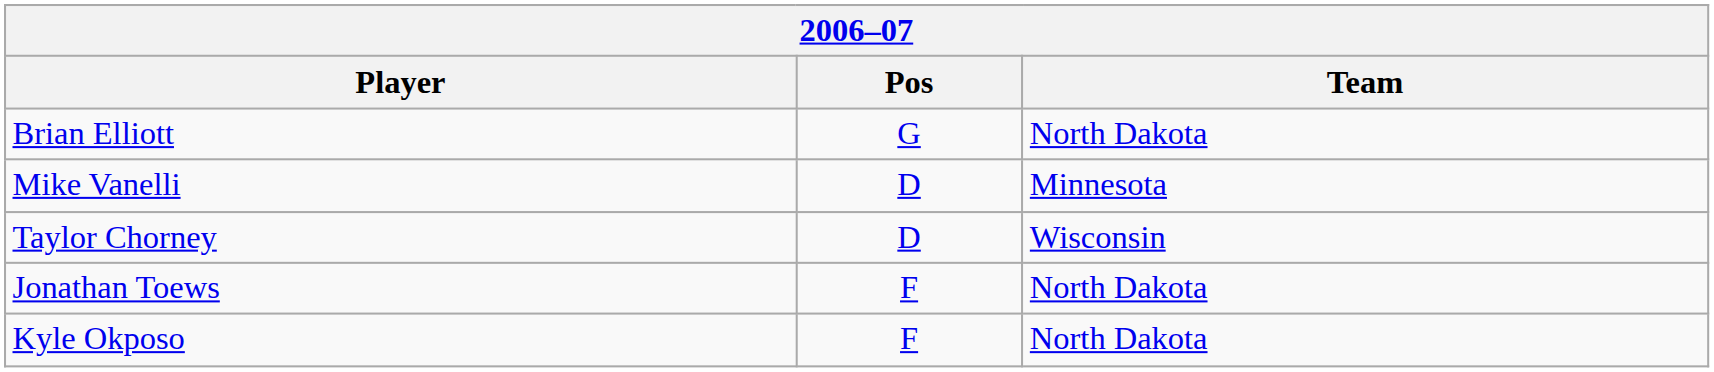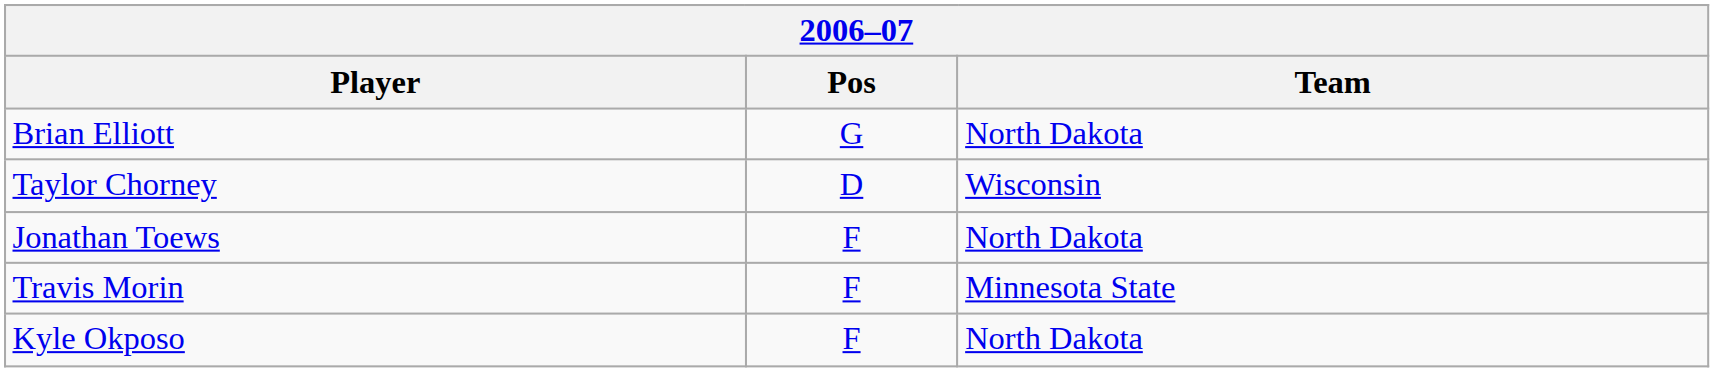- row: Mike Vanelli | D | Minnesota
+ row: Travis Morin | F | Minnesota State
